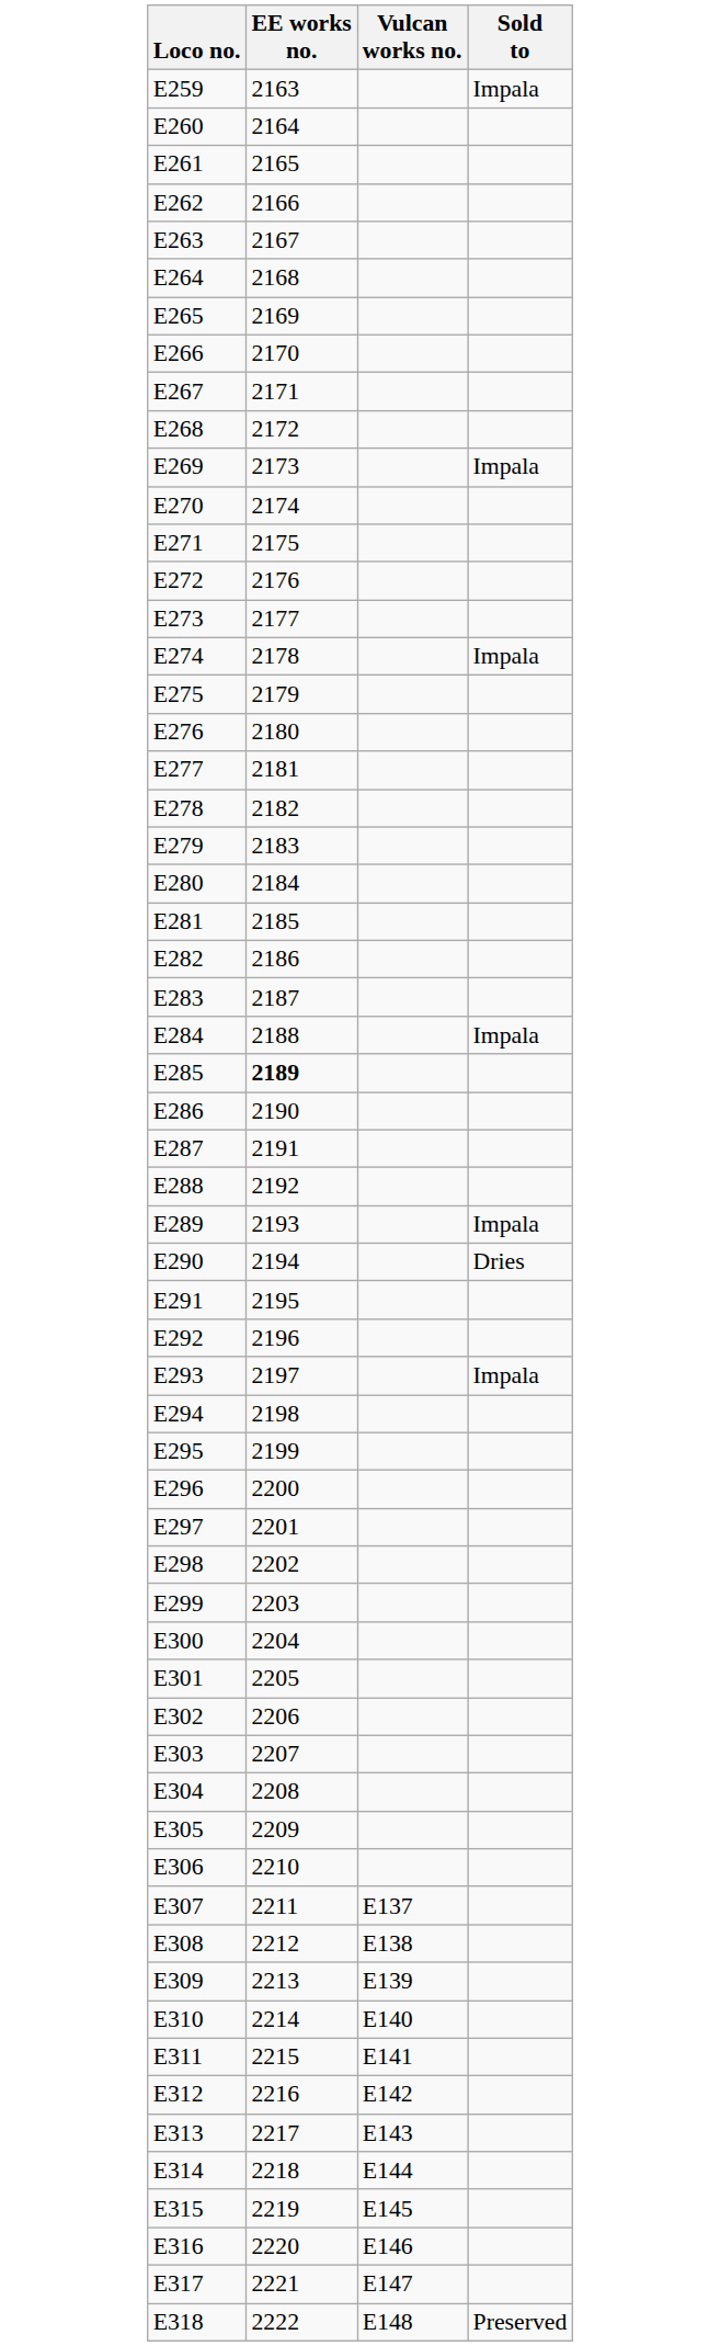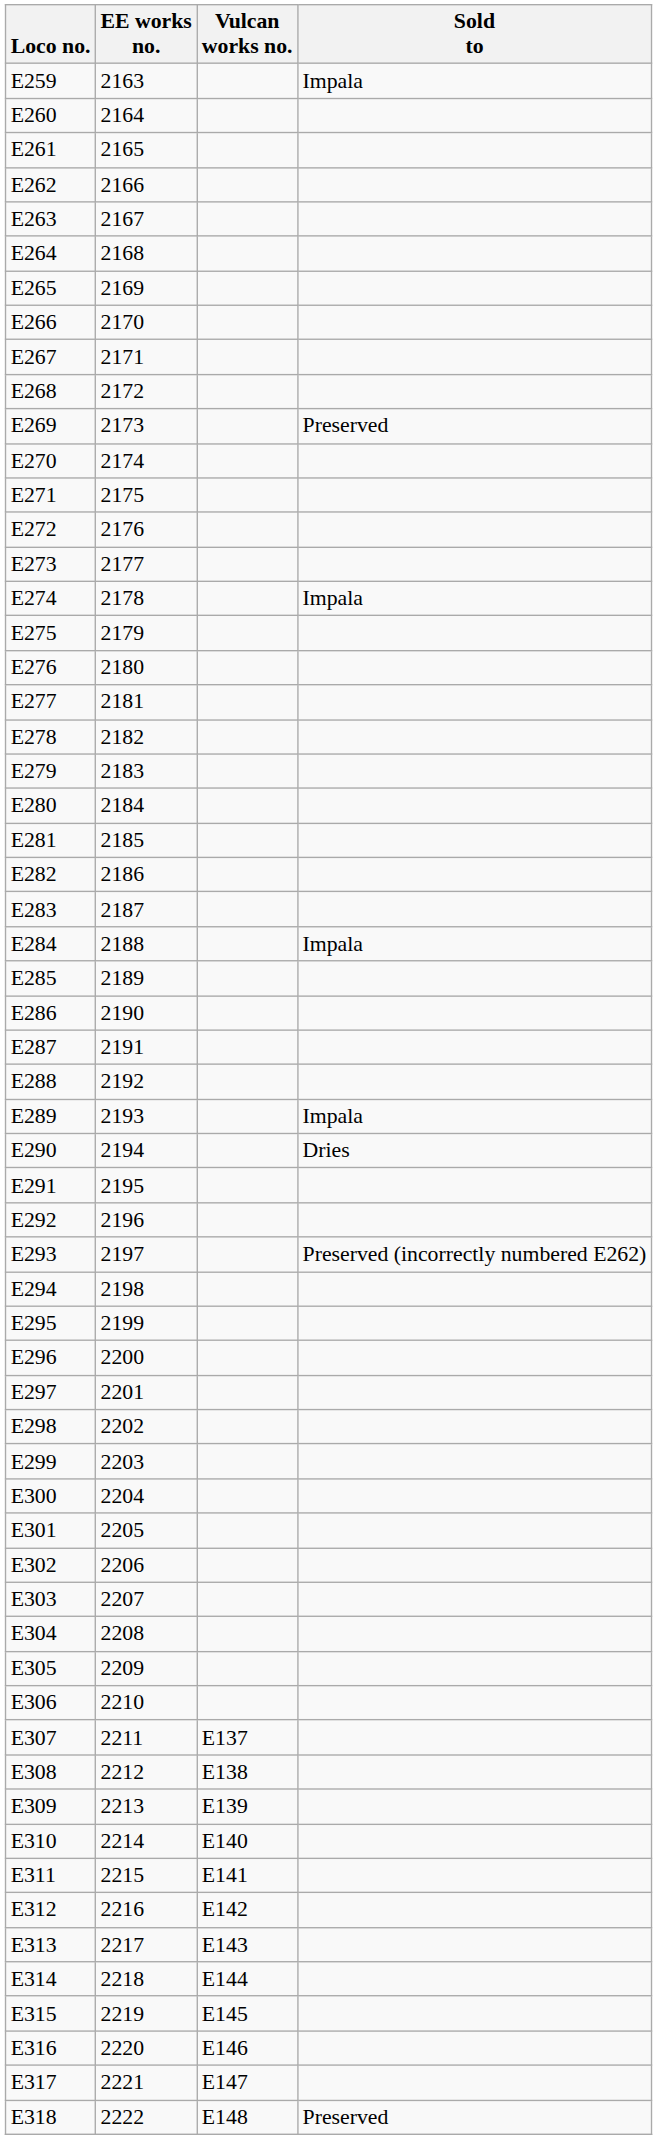E269 | Sold to: Impala -> Preserved
E285 | EE works no.: bold -> normal
E293 | Sold to: Impala -> Preserved (incorrectly numbered E262)
